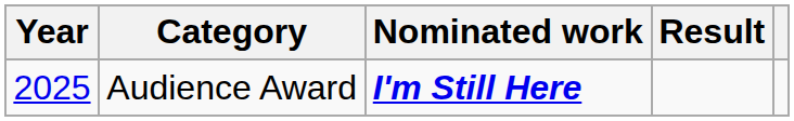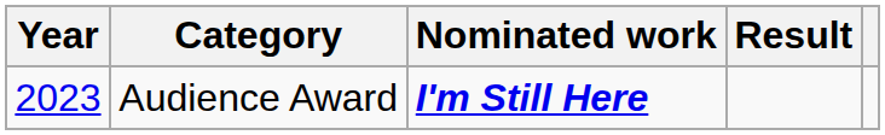Audience Award | Year: 2025 -> 2023
